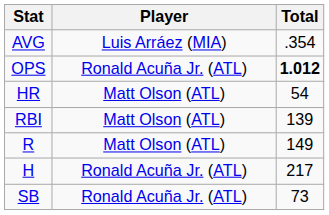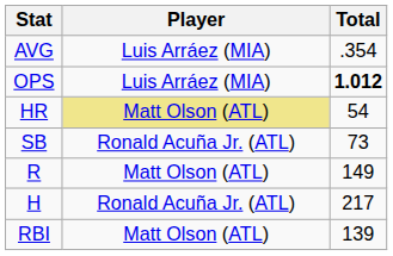OPS | Player: Ronald Acuña Jr. (ATL) -> Luis Arráez (MIA)
HR | Player: no background -> khaki background
rows swapped: RBI <-> SB
